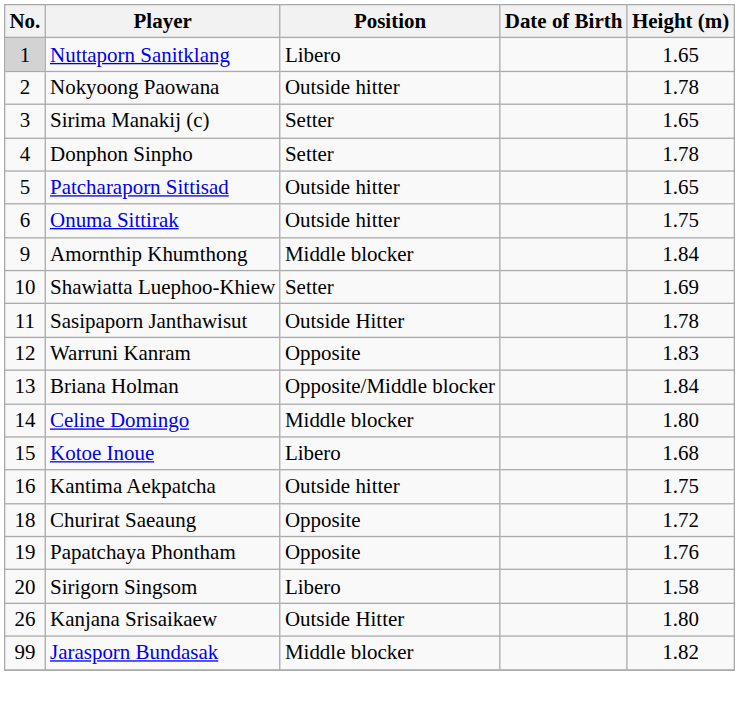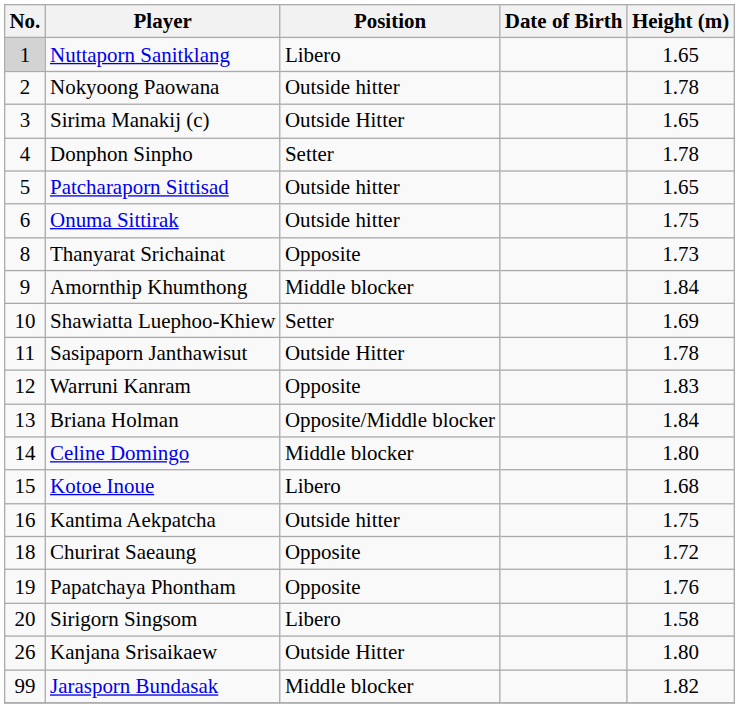Sirima Manakij (c) | Position: Setter -> Outside Hitter
+ row: 8 | Thanyarat Srichainat | Opposite | 1.73
